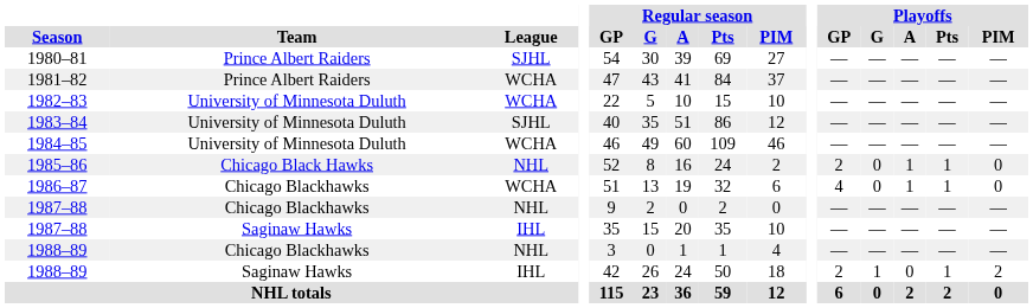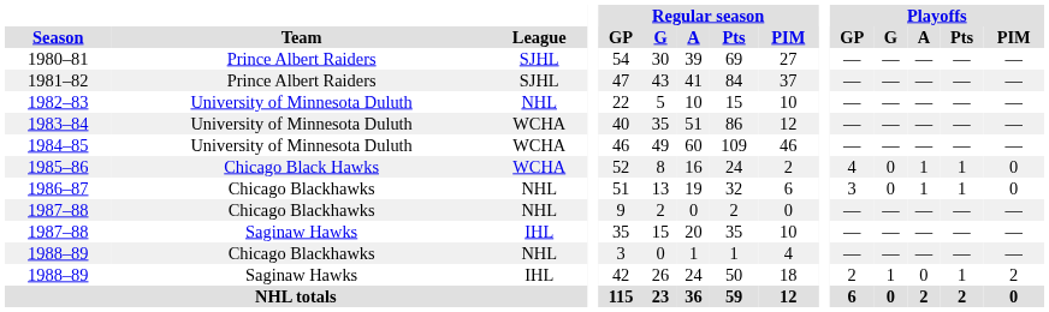1981–82 | League: WCHA -> SJHL
1982–83 | League: WCHA -> NHL
1983–84 | League: SJHL -> WCHA
1985–86 | League: NHL -> WCHA
1985–86 | Playoffs / GP: 2 -> 4
1986–87 | League: WCHA -> NHL
1986–87 | Playoffs / GP: 4 -> 3
